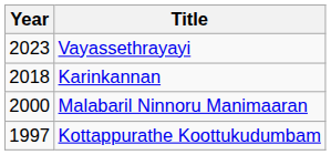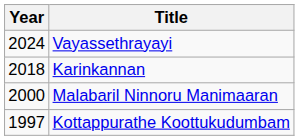Vayassethrayayi | Year: 2023 -> 2024
